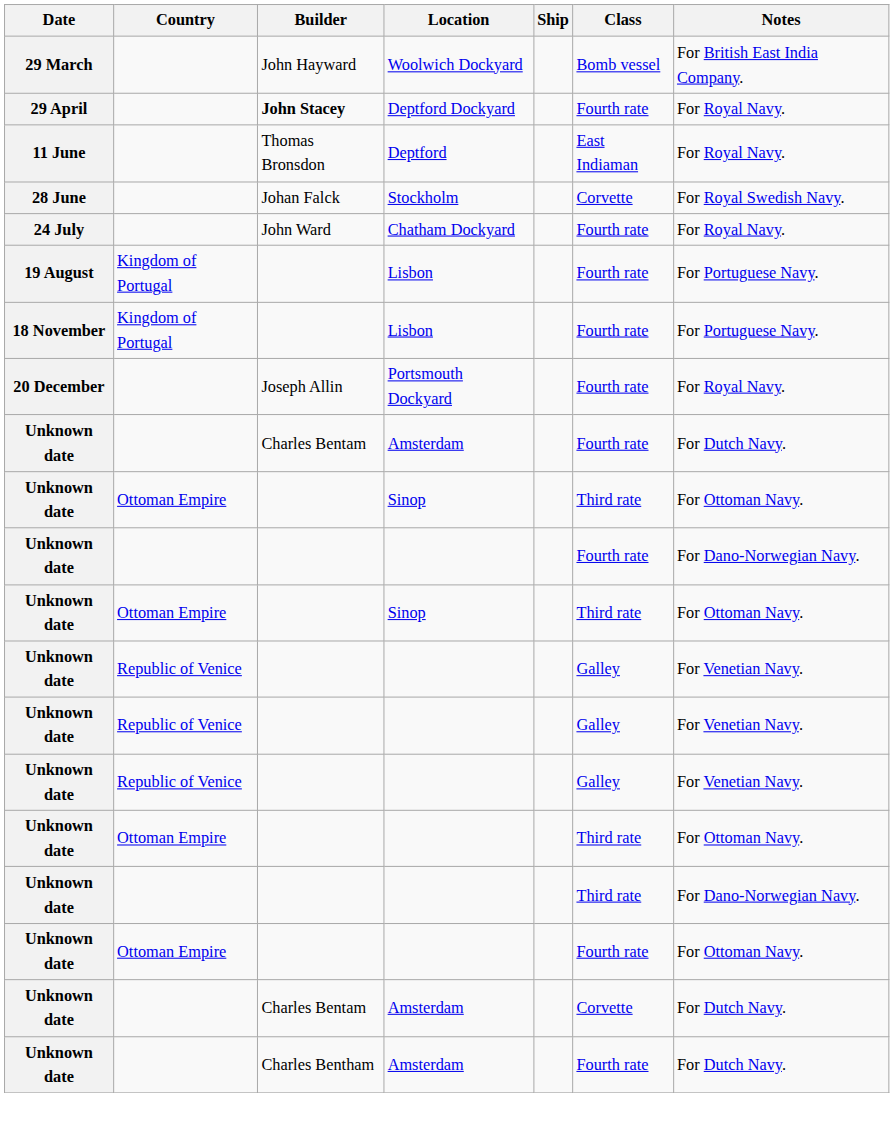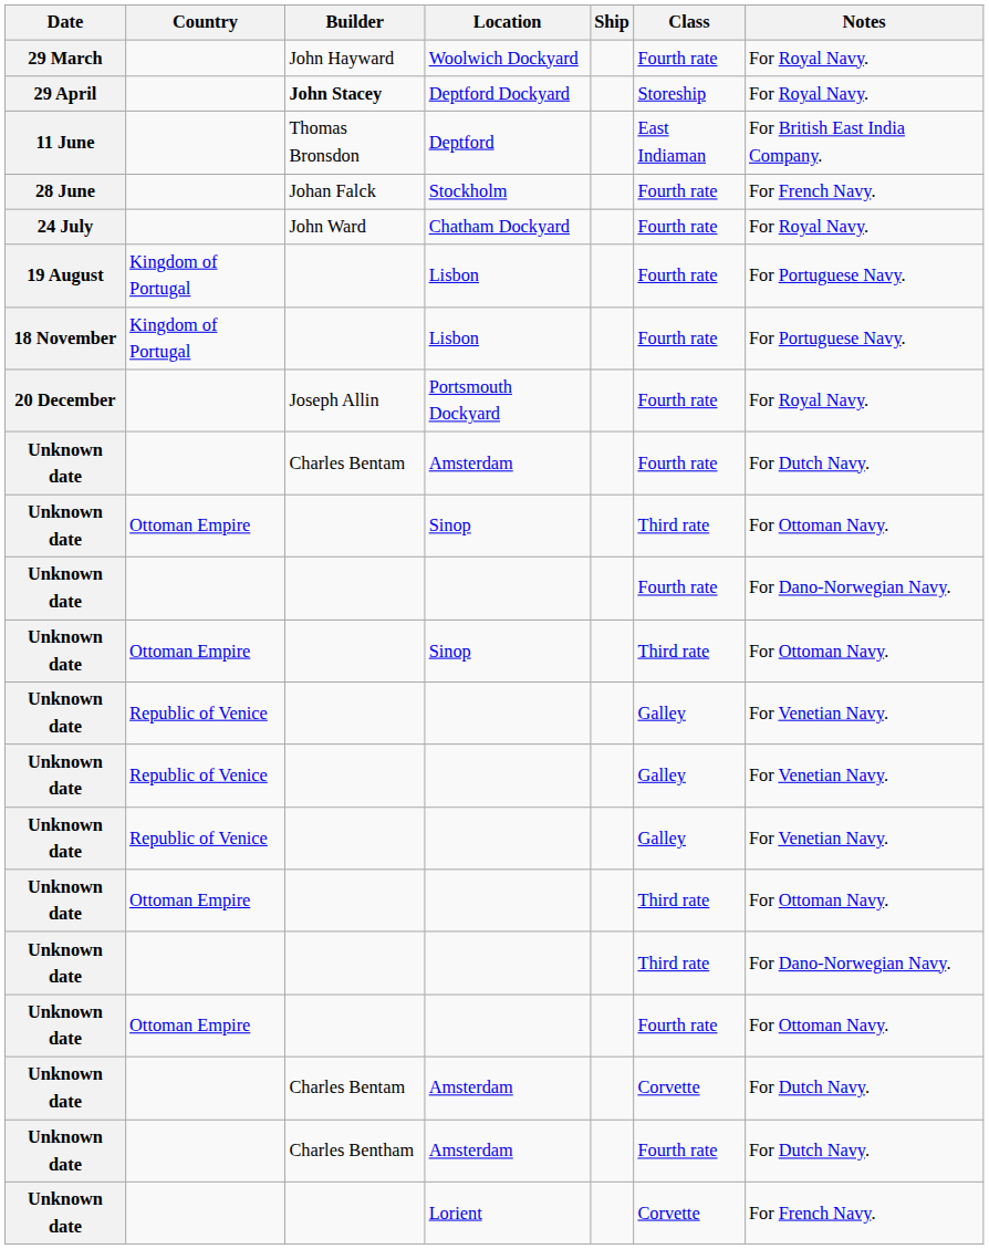Woolwich Dockyard | Class: Bomb vessel -> Fourth rate
Woolwich Dockyard | Notes: For British East India Company. -> For Royal Navy.
Deptford Dockyard | Class: Fourth rate -> Storeship
Deptford | Notes: For Royal Navy. -> For British East India Company.
Stockholm | Class: Corvette -> Fourth rate
Stockholm | Notes: For Royal Swedish Navy. -> For French Navy.
+ row: Unknown date | Lorient | Corvette | For French Navy.
